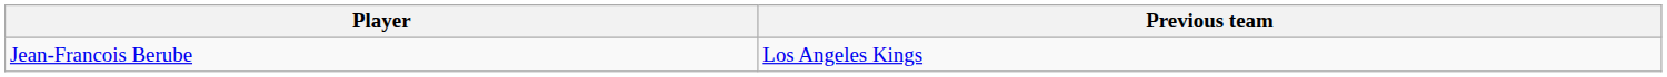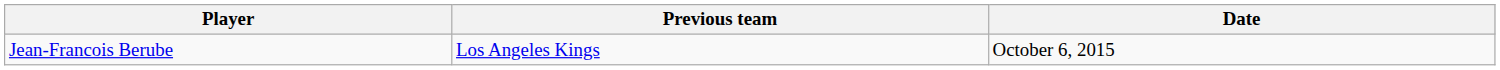+ column: Date | October 6, 2015
